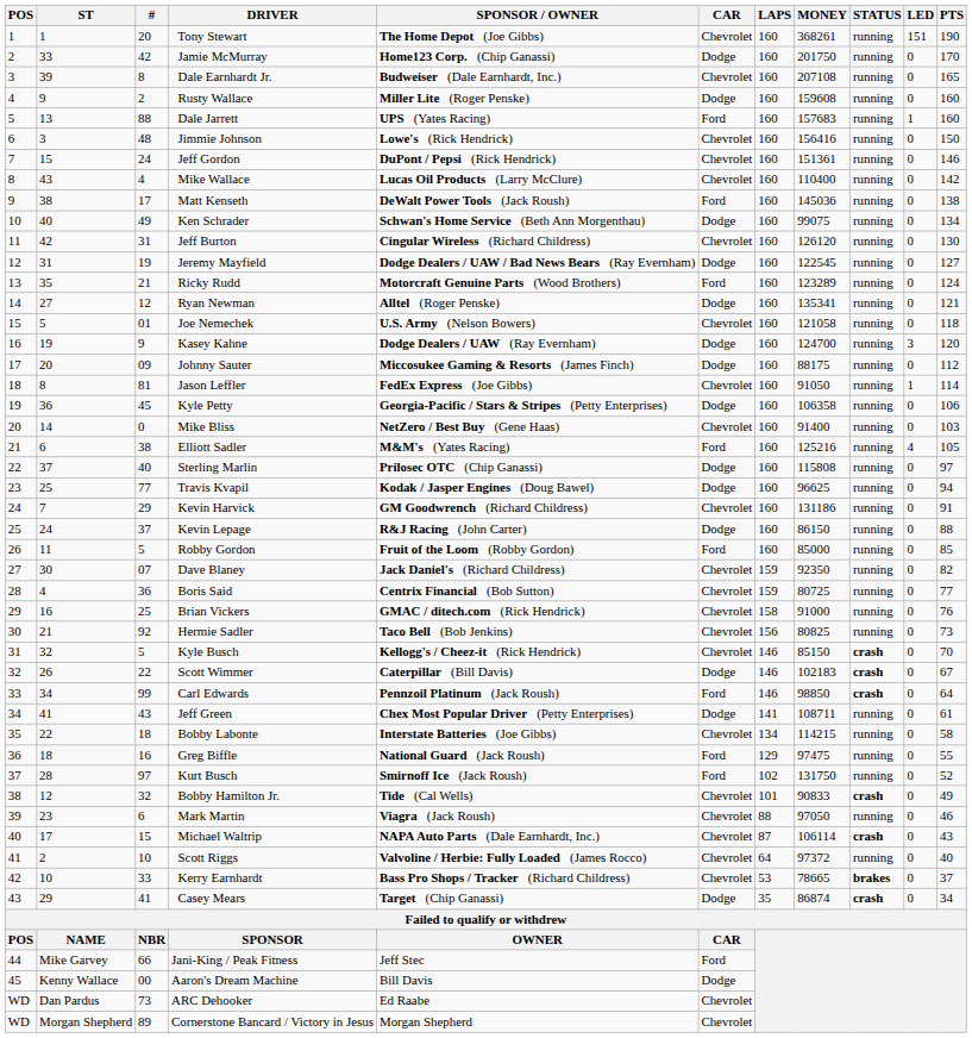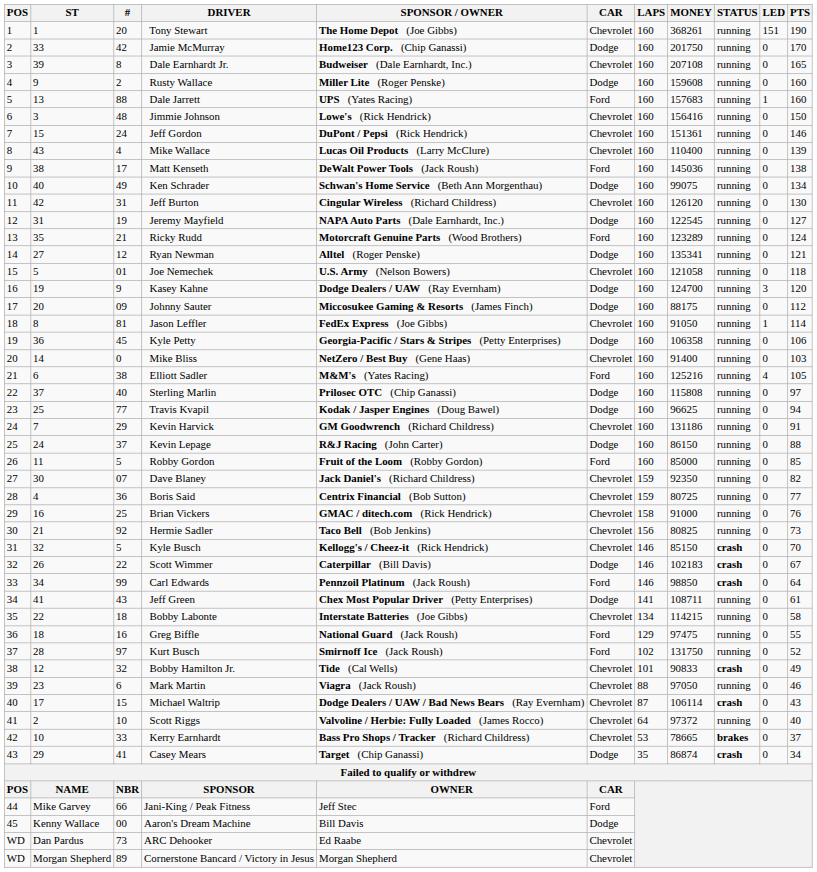Mike Wallace | PTS: 142 -> 139
Jeremy Mayfield | SPONSOR / OWNER: Dodge Dealers / UAW / Bad News Bears (Ray Evernham) -> NAPA Auto Parts (Dale Earnhardt, Inc.)
Michael Waltrip | SPONSOR / OWNER: NAPA Auto Parts (Dale Earnhardt, Inc.) -> Dodge Dealers / UAW / Bad News Bears (Ray Evernham)
